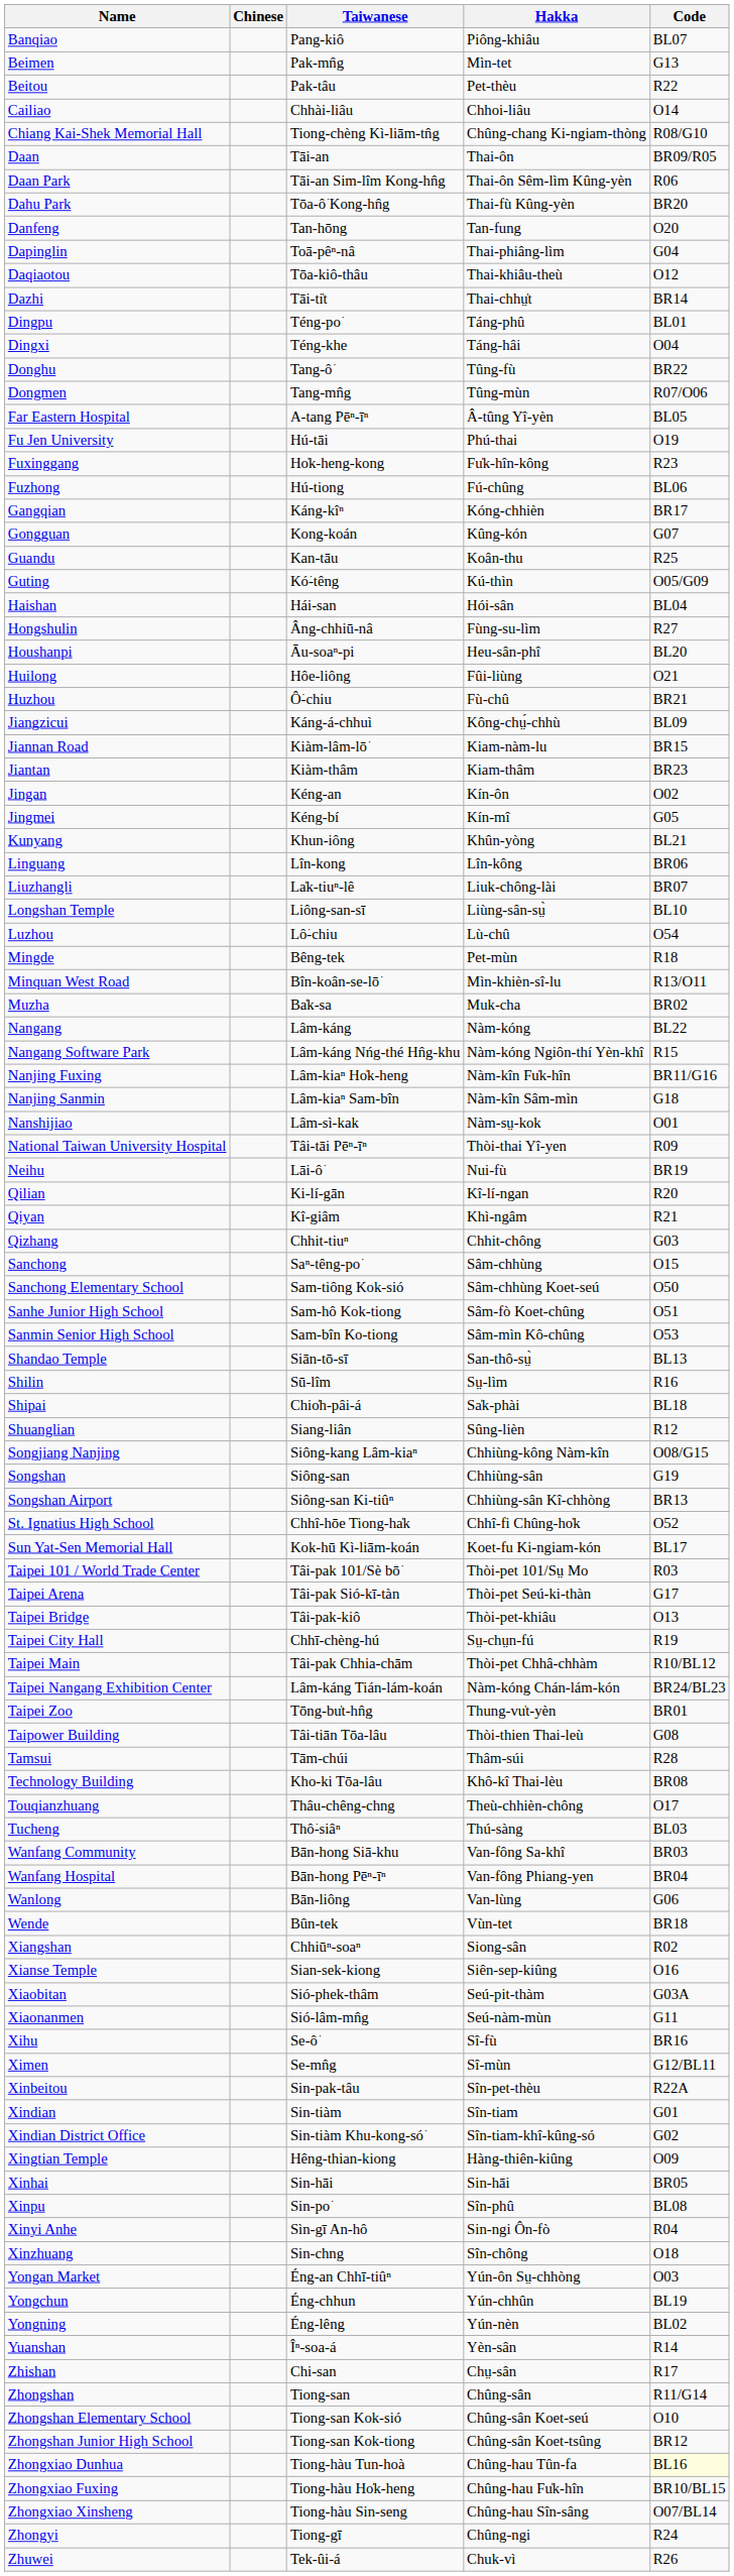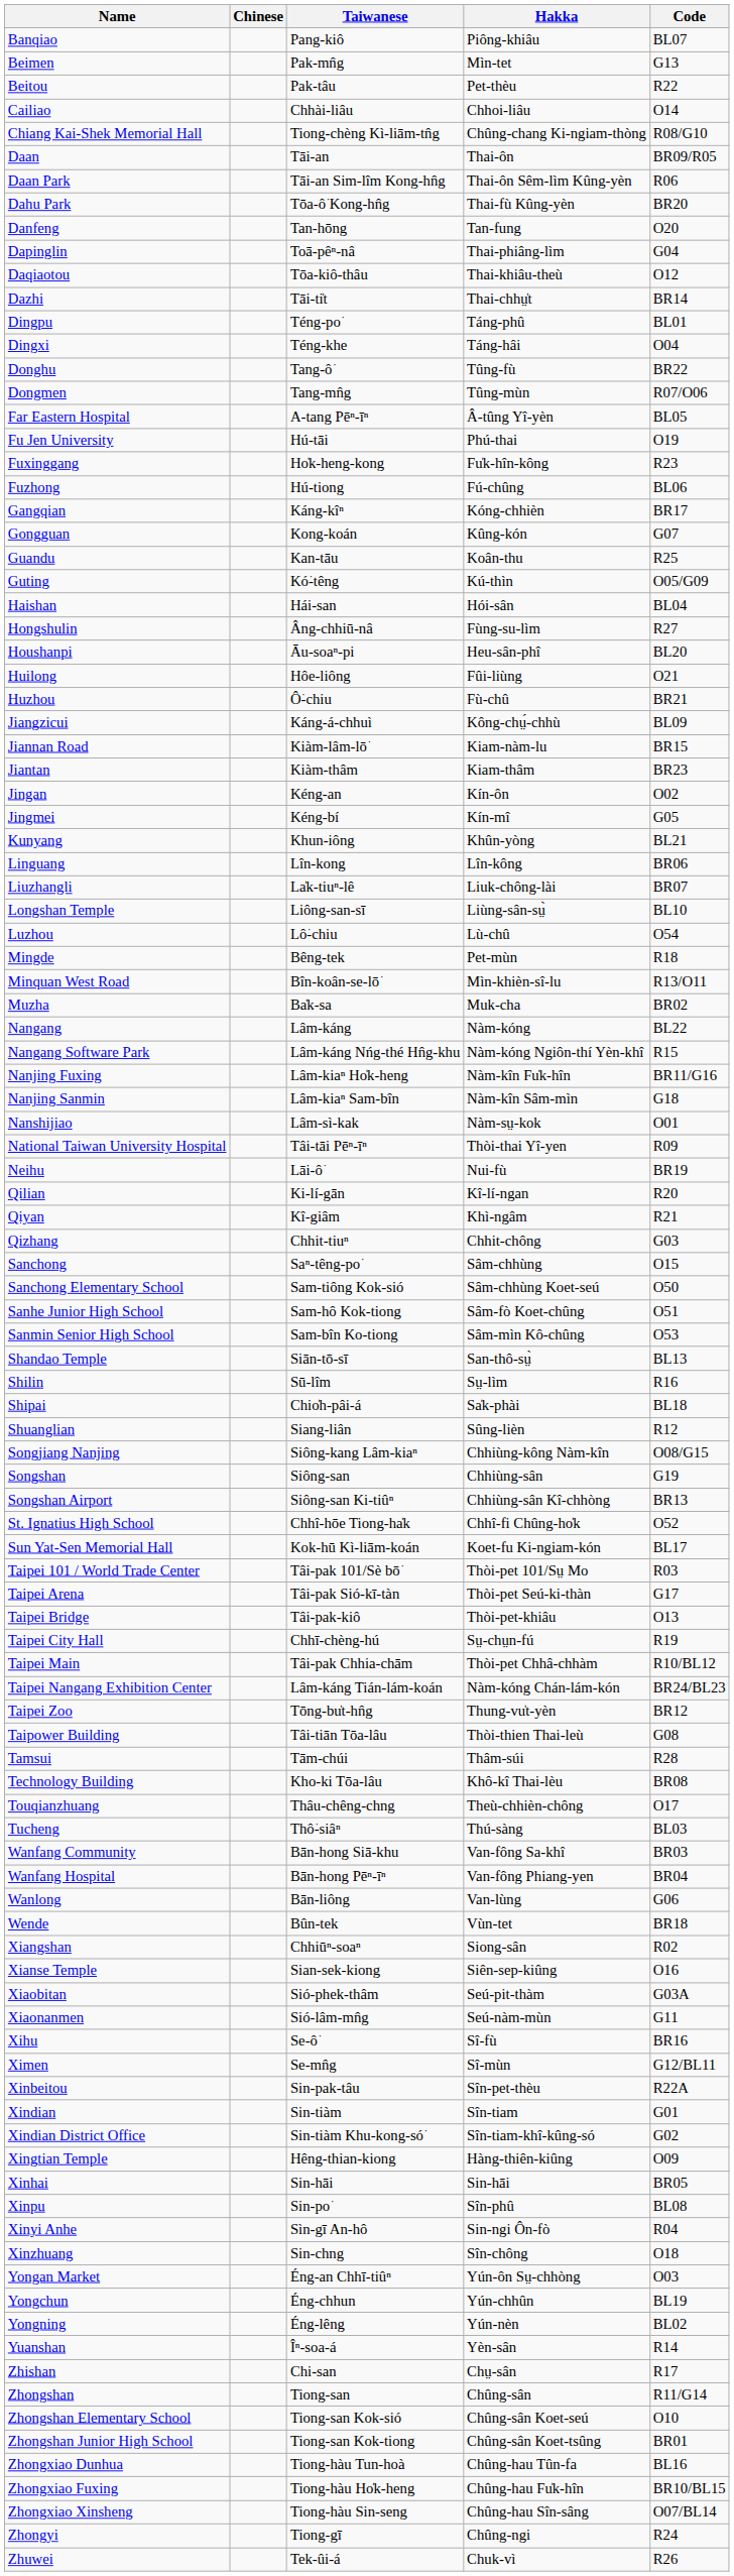Taipei Zoo | Code: BR01 -> BR12
Zhongshan Junior High School | Code: BR12 -> BR01
Zhongxiao Dunhua | Code: lightyellow background -> no background
